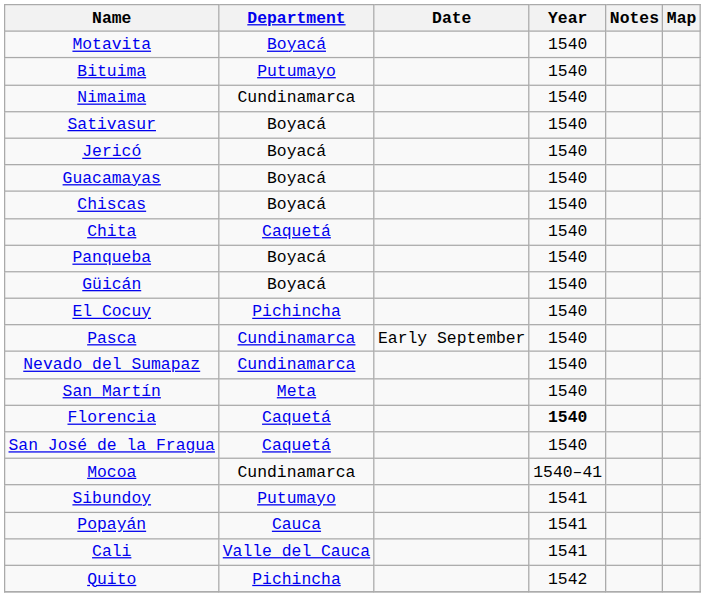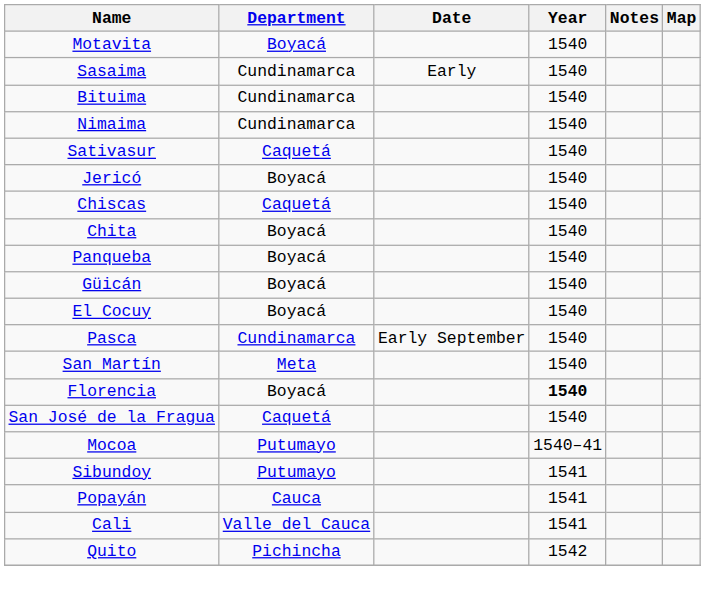+ row: Sasaima | Cundinamarca | Early | 1540
Bituima | Department: Putumayo -> Cundinamarca
Sativasur | Department: Boyacá -> Caquetá
- row: Guacamayas | Boyacá | 1540
Chiscas | Department: Boyacá -> Caquetá
Chita | Department: Caquetá -> Boyacá
El Cocuy | Department: Pichincha -> Boyacá
- row: Nevado del Sumapaz | Cundinamarca | 1540
Florencia | Department: Caquetá -> Boyacá
Mocoa | Department: Cundinamarca -> Putumayo
